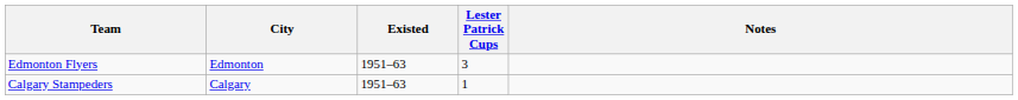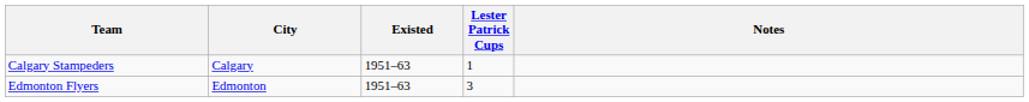rows swapped: Calgary Stampeders <-> Edmonton Flyers
